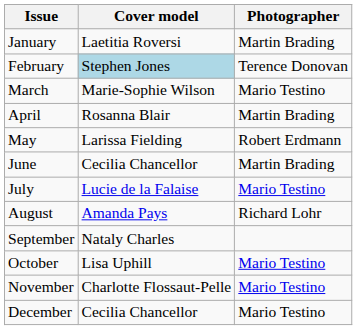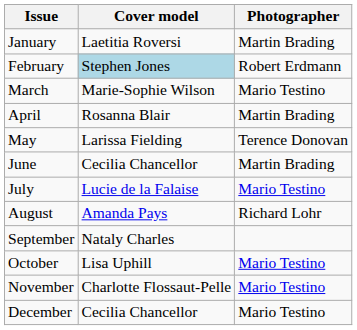February | Photographer: Terence Donovan -> Robert Erdmann
May | Photographer: Robert Erdmann -> Terence Donovan
